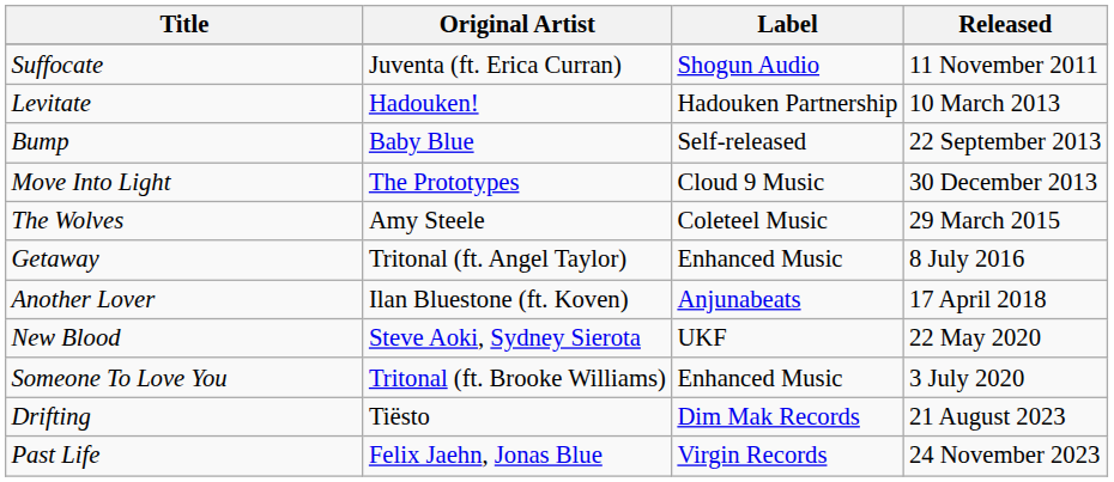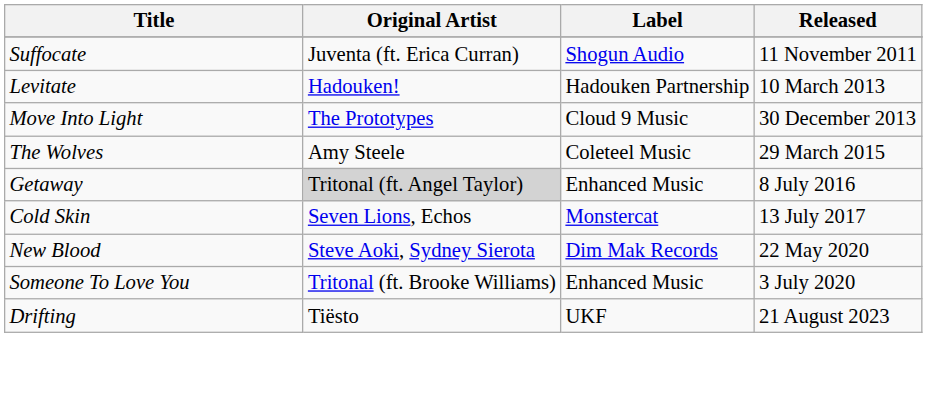- row: Bump | Baby Blue | Self-released | 22 September 2013
Getaway | Original Artist: no background -> lightgrey background
+ row: Cold Skin | Seven Lions, Echos | Monstercat | 13 July 2017
- row: Another Lover | Ilan Bluestone (ft. Koven) | Anjunabeats | 17 April 2018
New Blood | Label: UKF -> Dim Mak Records
Drifting | Label: Dim Mak Records -> UKF
- row: Past Life | Felix Jaehn, Jonas Blue | Virgin Records | 24 November 2023
